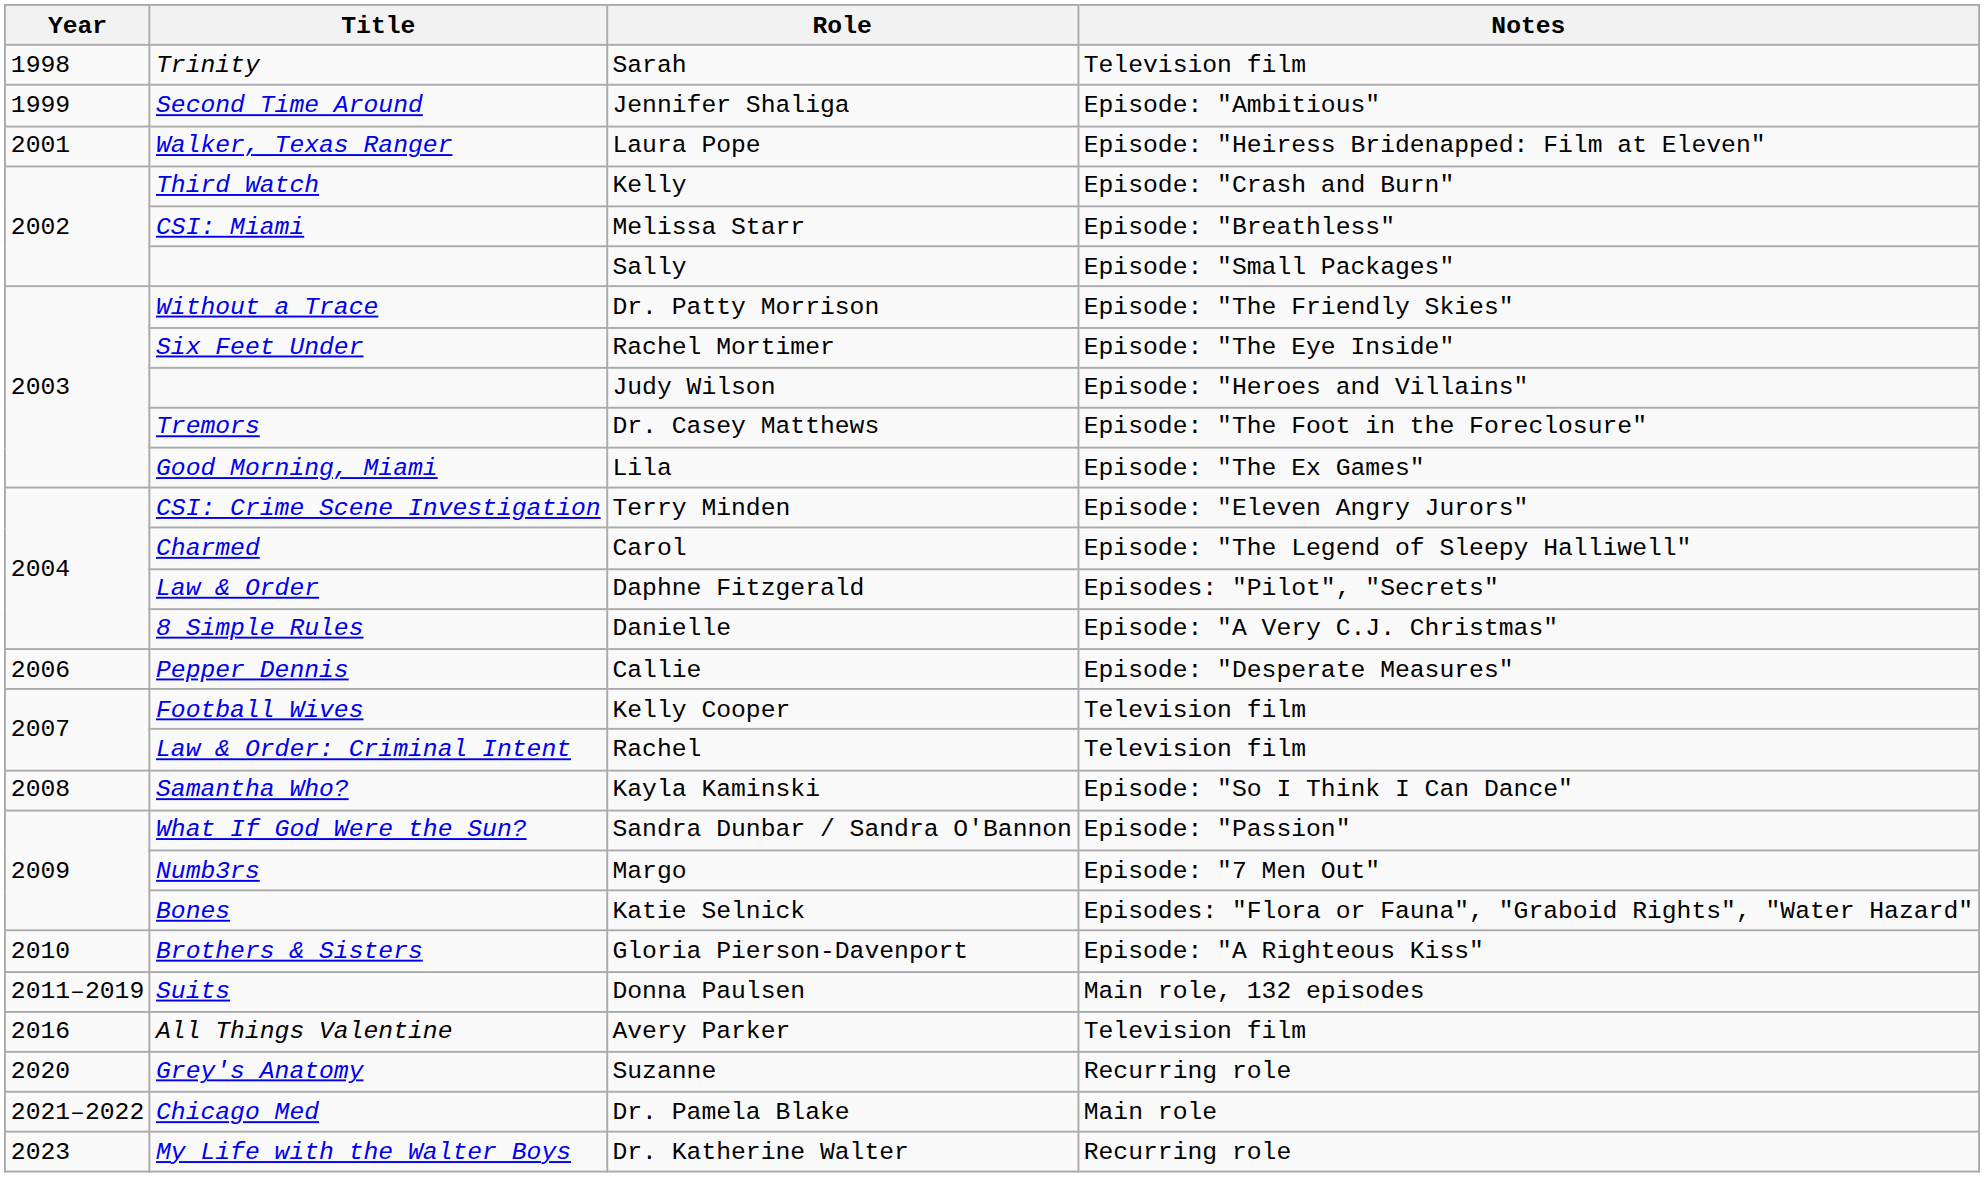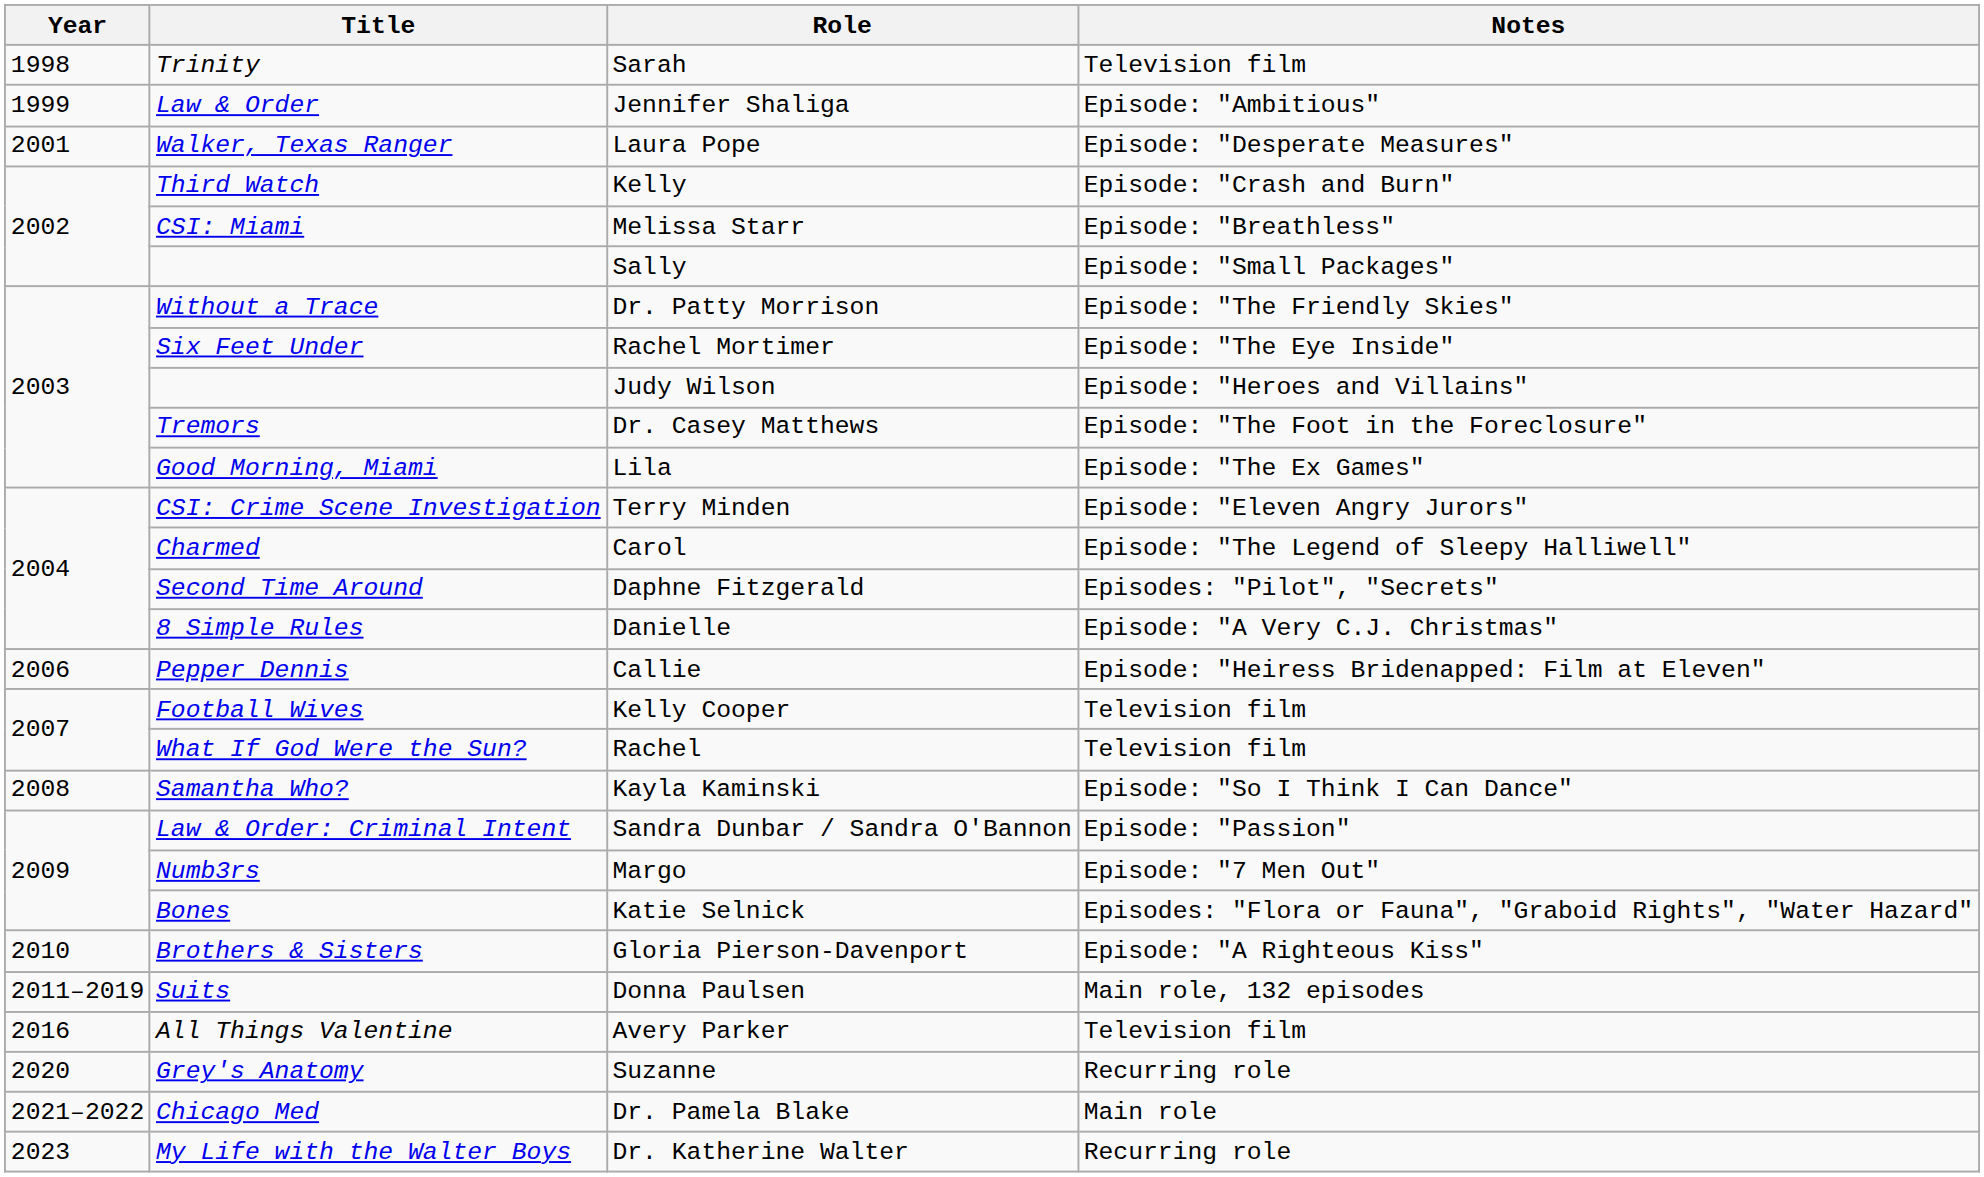Jennifer Shaliga | Title: Second Time Around -> Law & Order
Laura Pope | Notes: Episode: "Heiress Bridenapped: Film at Eleven" -> Episode: "Desperate Measures"
Daphne Fitzgerald | Title: Law & Order -> Second Time Around
Callie | Notes: Episode: "Desperate Measures" -> Episode: "Heiress Bridenapped: Film at Eleven"
Rachel | Title: Law & Order: Criminal Intent -> What If God Were the Sun?
Sandra Dunbar / Sandra O'Bannon | Title: What If God Were the Sun? -> Law & Order: Criminal Intent
